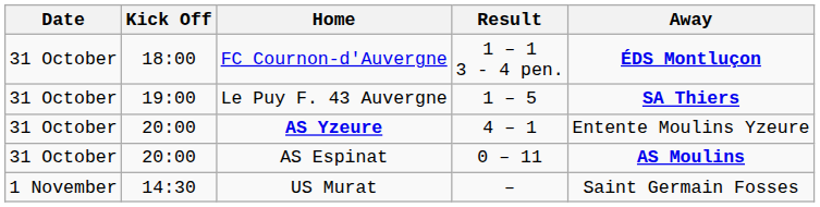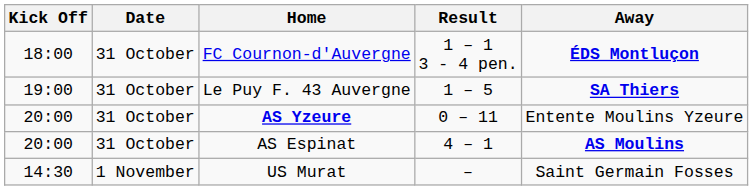columns swapped: Date <-> Kick Off
AS Yzeure | Result: 4 – 1 -> 0 – 11
AS Espinat | Result: 0 – 11 -> 4 – 1
